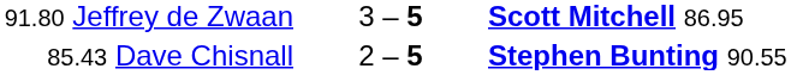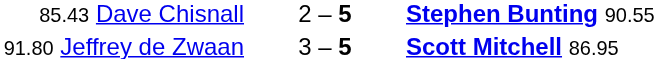rows swapped: 85.43 Dave Chisnall <-> 91.80 Jeffrey de Zwaan
